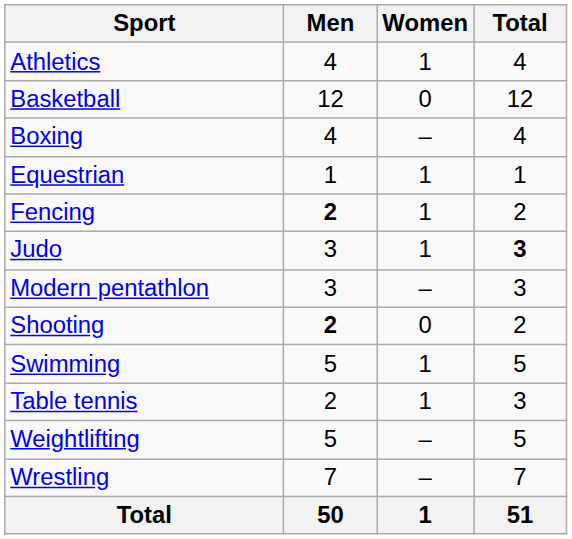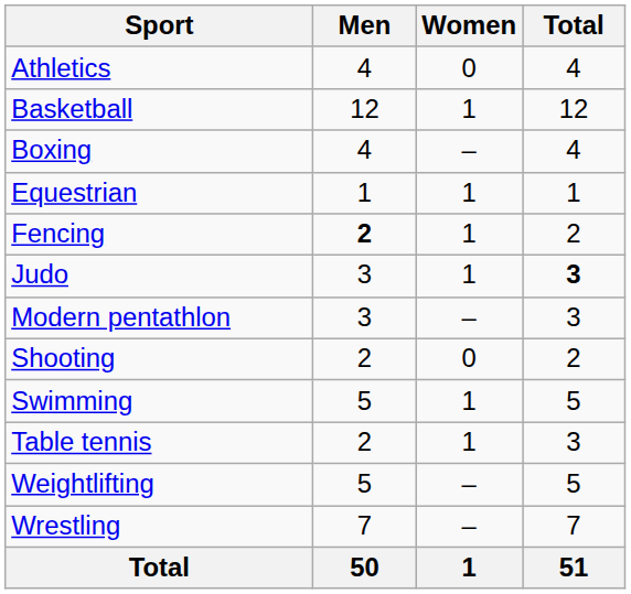Athletics | Women: 1 -> 0
Basketball | Women: 0 -> 1
Shooting | Men: bold -> normal
